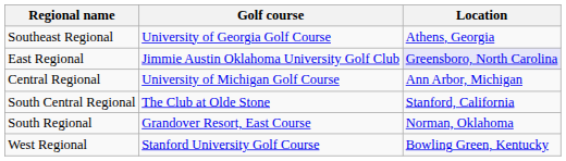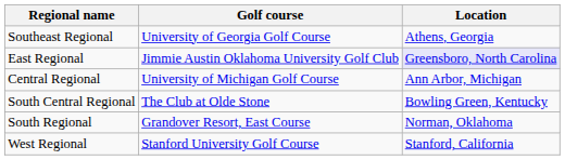South Central Regional | Location: Stanford, California -> Bowling Green, Kentucky
West Regional | Location: Bowling Green, Kentucky -> Stanford, California
